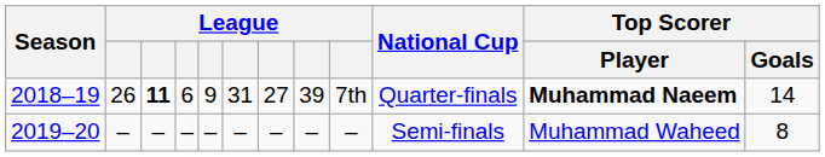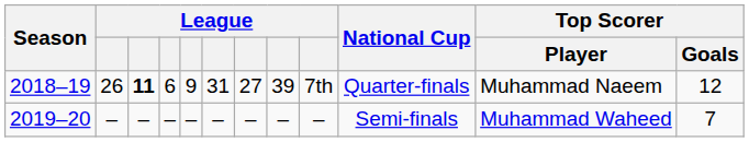2018–19 | Top Scorer / Player: bold -> normal
2018–19 | Top Scorer / Goals: 14 -> 12
2019–20 | Top Scorer / Goals: 8 -> 7
